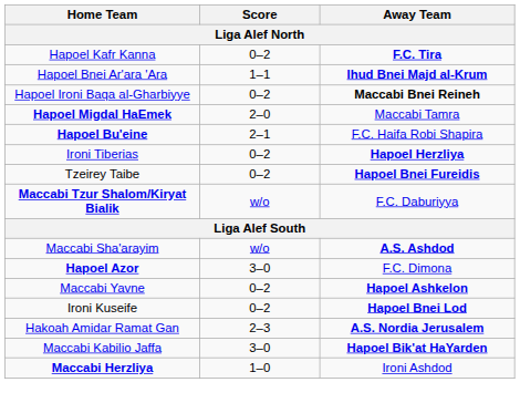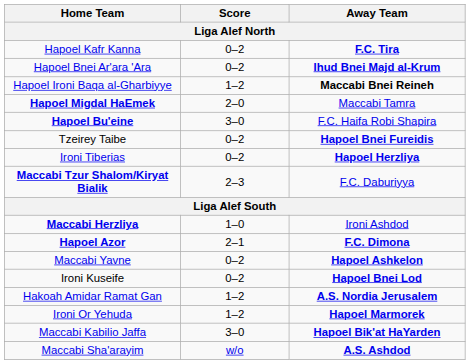Hapoel Bnei Ar'ara 'Ara | Score: 1–1 -> 0–2
Hapoel Ironi Baqa al-Gharbiyye | Score: 0–2 -> 1–2
Hapoel Bu'eine | Score: 2–1 -> 3–0
rows swapped: Ironi Tiberias <-> Tzeirey Taibe
Maccabi Tzur Shalom/Kiryat Bialik | Score: w/o -> 2–3
rows swapped: Maccabi Herzliya <-> Maccabi Sha'arayim
Hapoel Azor | Score: 3–0 -> 2–1
Hapoel Azor | Away Team: normal -> bold
Hakoah Amidar Ramat Gan | Score: 2–3 -> 1–2
+ row: Ironi Or Yehuda | 1–2 | Hapoel Marmorek
